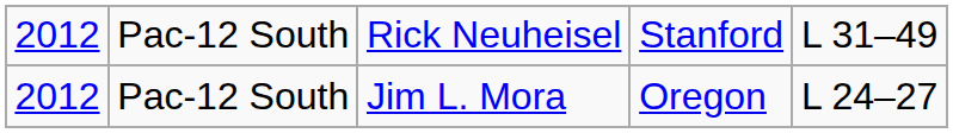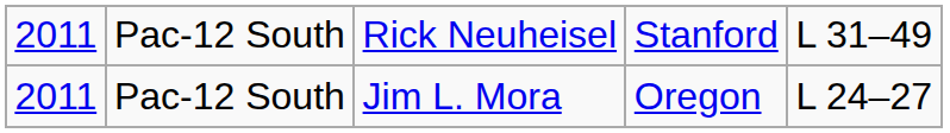Rick Neuheisel | column 1: 2012 -> 2011
Jim L. Mora | column 1: 2012 -> 2011
